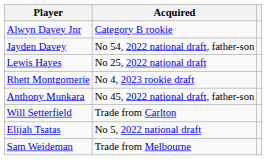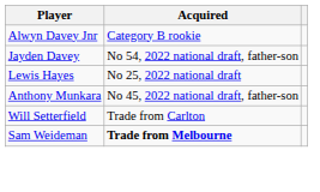- row: Rhett Montgomerie | No 4, 2023 rookie draft
- row: Elijah Tsatas | No 5, 2022 national draft
Sam Weideman | Acquired: normal -> bold
